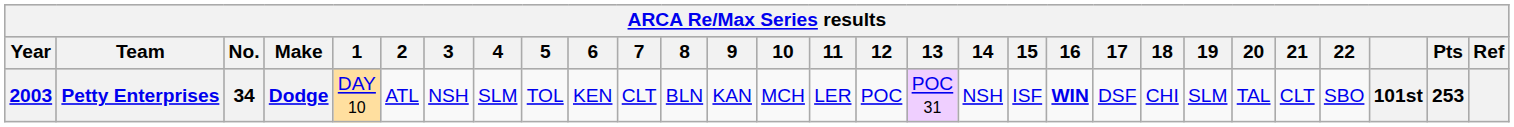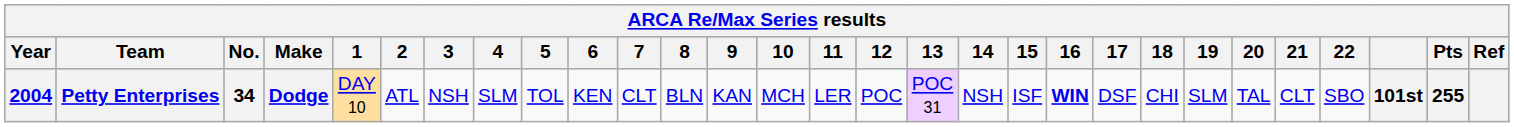Petty Enterprises | Year: 2003 -> 2004
Petty Enterprises | Pts: 253 -> 255
